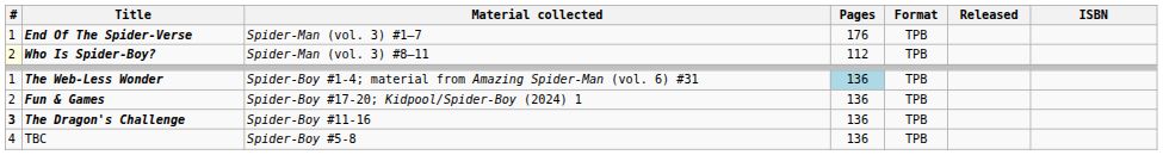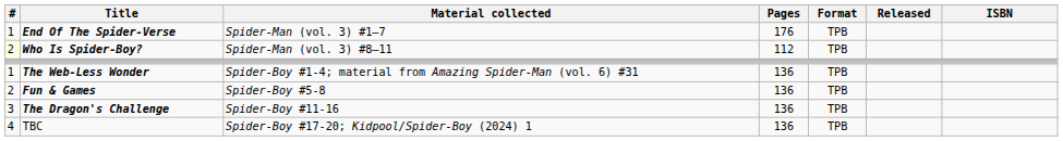The Web-Less Wonder | Pages: lightblue background -> no background
Fun & Games | Material collected: Spider-Boy #17-20; Kidpool/Spider-Boy (2024) 1 -> Spider-Boy #5-8
The Dragon's Challenge | #: bold -> normal
TBC | Material collected: Spider-Boy #5-8 -> Spider-Boy #17-20; Kidpool/Spider-Boy (2024) 1
